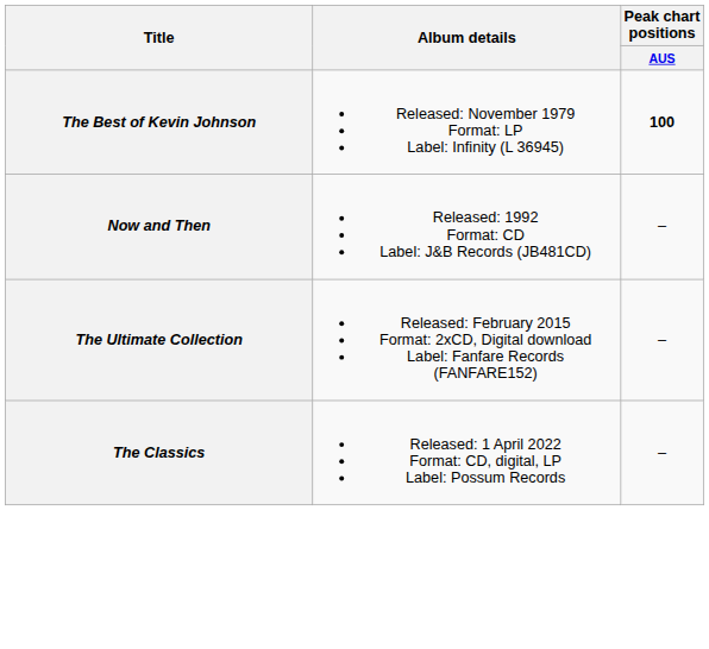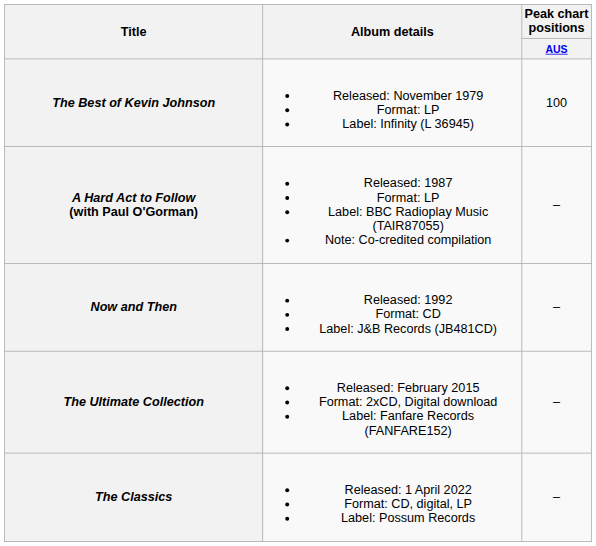The Best of Kevin Johnson | Peak chart positions / AUS: bold -> normal
+ row: A Hard Act to Follow (with Paul O'Gorman) | Released: 1987 Format: LP Label: BBC Radioplay Music (TAIR87055) Note: Co-credited compilation | –
